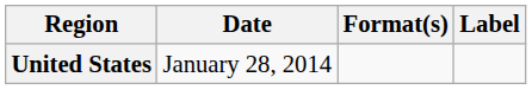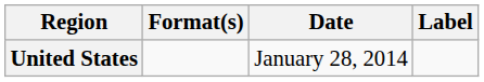columns swapped: Date <-> Format(s)
